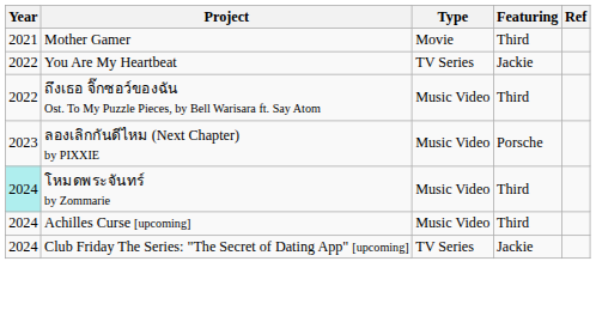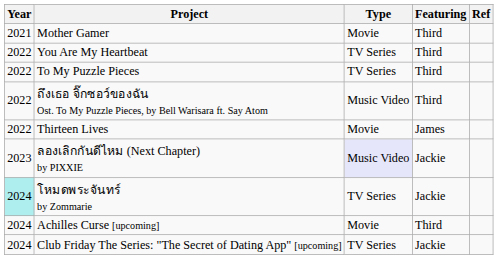You Are My Heartbeat | Featuring: Jackie -> Third
+ row: 2022 | To My Puzzle Pieces | TV Series | Third
+ row: 2022 | Thirteen Lives | Movie | James
ลองเลิกกันดีไหม (Next Chapter) by PIXXIE | Type: no background -> lavender background
ลองเลิกกันดีไหม (Next Chapter) by PIXXIE | Featuring: Porsche -> Jackie
โหมดพระจันทร์ by Zommarie | Type: Music Video -> TV Series
โหมดพระจันทร์ by Zommarie | Featuring: Third -> Jackie
Achilles Curse [upcoming] | Type: Music Video -> Movie
